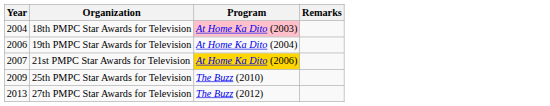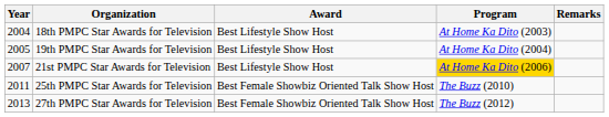+ column: Award | Best Lifestyle Show Host | Best Lifestyle Show Host | Best Lifestyle Show Host | Best Female Showbiz Oriented Talk Show Host | Best Female Showbiz Oriented Talk Show Host
18th PMPC Star Awards for Television | Program: pink background -> no background
19th PMPC Star Awards for Television | Year: 2006 -> 2005
25th PMPC Star Awards for Television | Year: 2009 -> 2011
